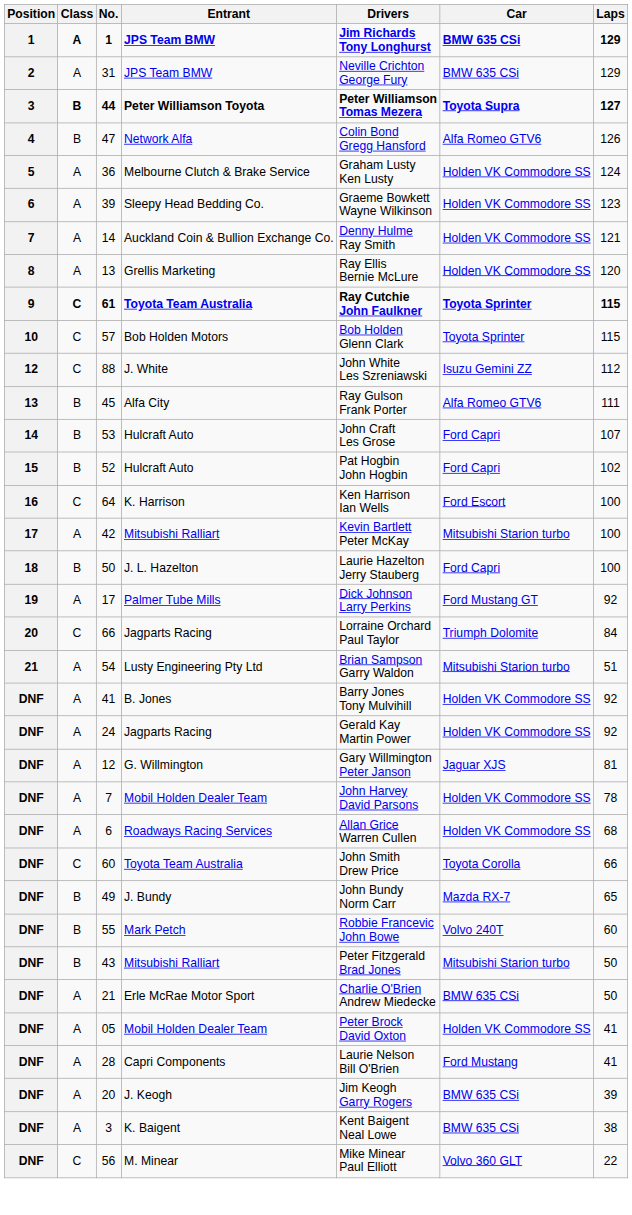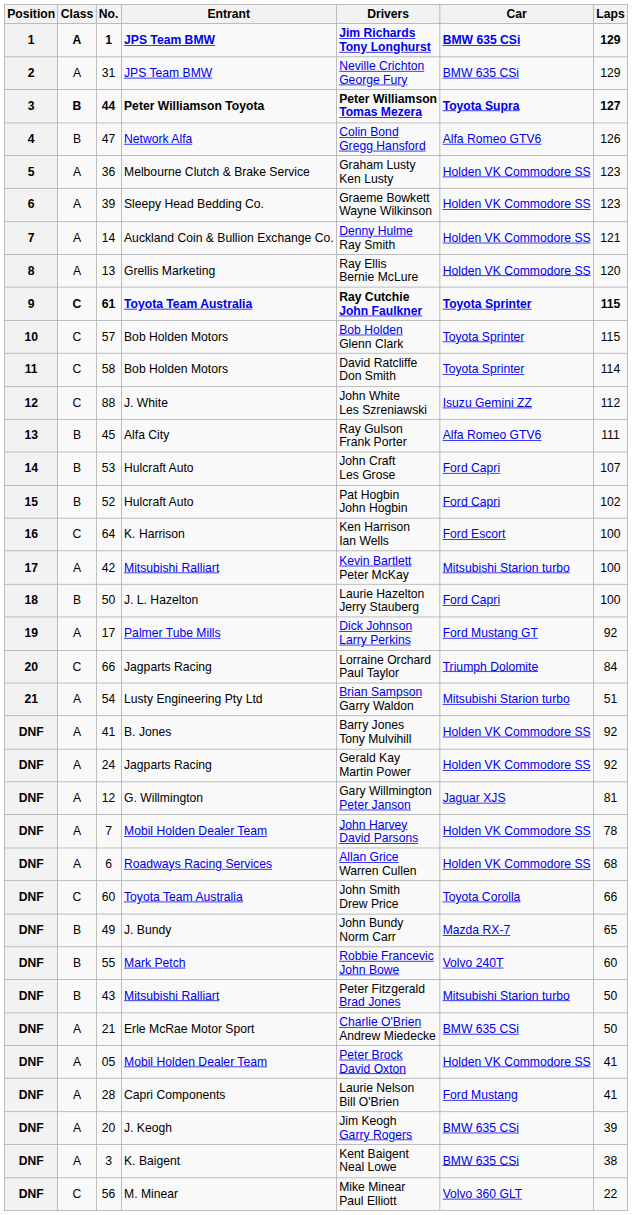36 | Laps: 124 -> 123
+ row: 11 | C | 58 | Bob Holden Motors | David Ratcliffe Don Smith | Toyota Sprinter | 114
